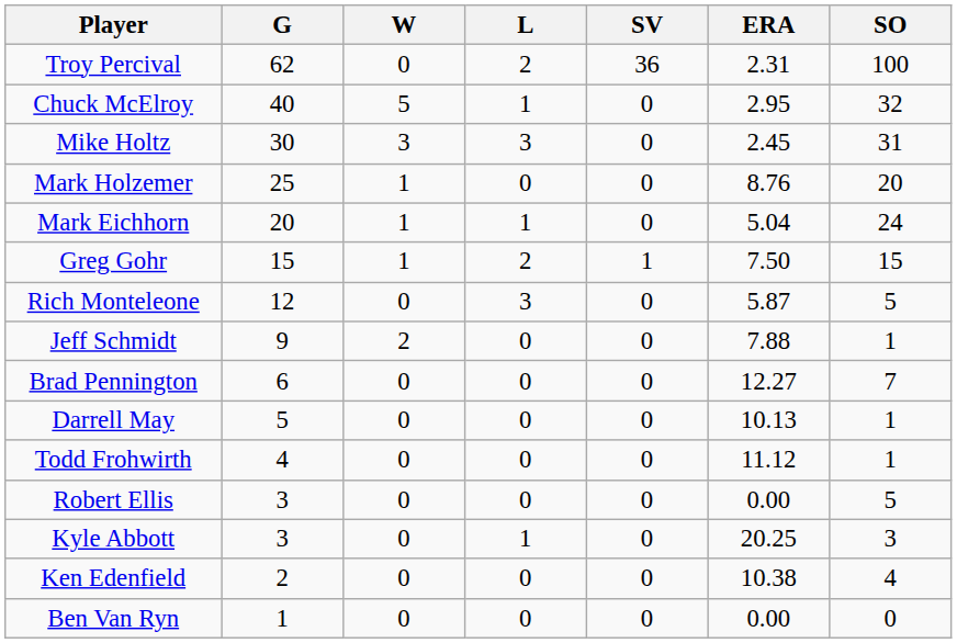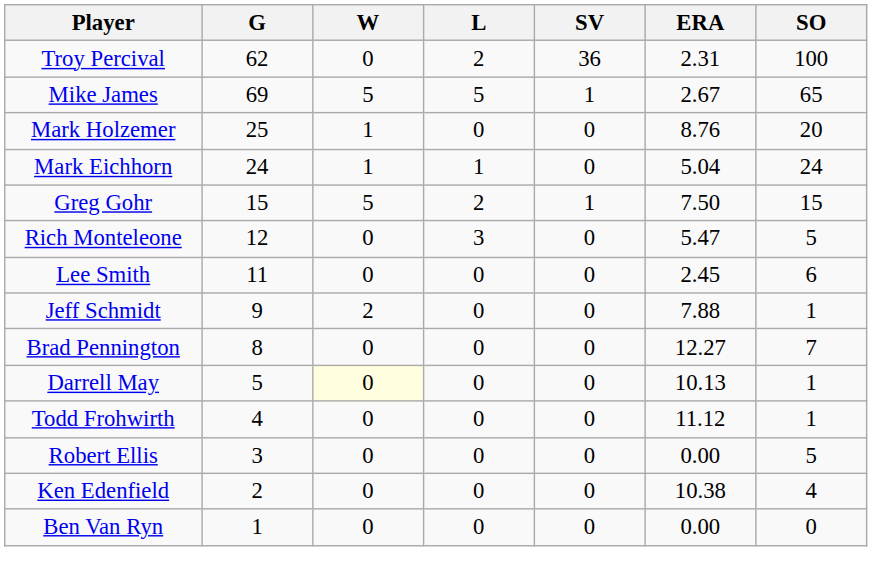+ row: Mike James | 69 | 5 | 5 | 1 | 2.67 | 65
- row: Chuck McElroy | 40 | 5 | 1 | 0 | 2.95 | 32
- row: Mike Holtz | 30 | 3 | 3 | 0 | 2.45 | 31
Mark Eichhorn | G: 20 -> 24
Greg Gohr | W: 1 -> 5
Rich Monteleone | ERA: 5.87 -> 5.47
+ row: Lee Smith | 11 | 0 | 0 | 0 | 2.45 | 6
Brad Pennington | G: 6 -> 8
Darrell May | W: no background -> lightyellow background
- row: Kyle Abbott | 3 | 0 | 1 | 0 | 20.25 | 3
